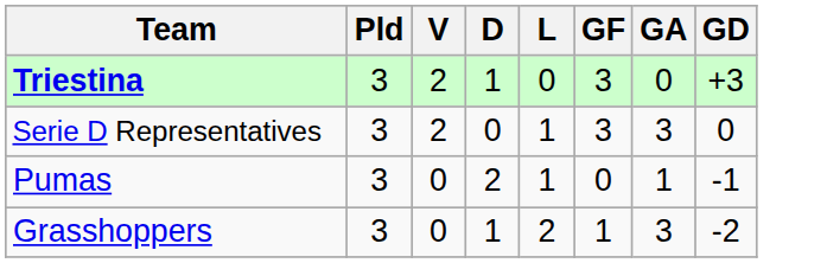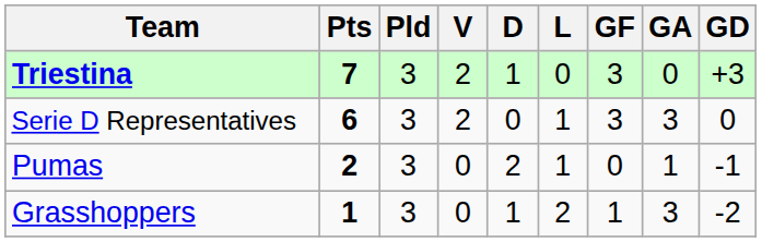+ column: Pts | 7 | 6 | 2 | 1
